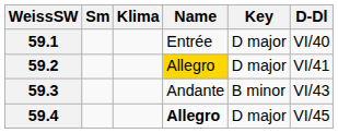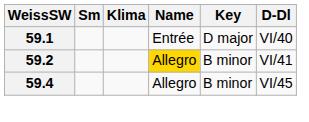59.2 | Key: D major -> B minor
- row: 59.3 | Andante | B minor | VI/43
59.4 | Name: bold -> normal
59.4 | Key: D major -> B minor
